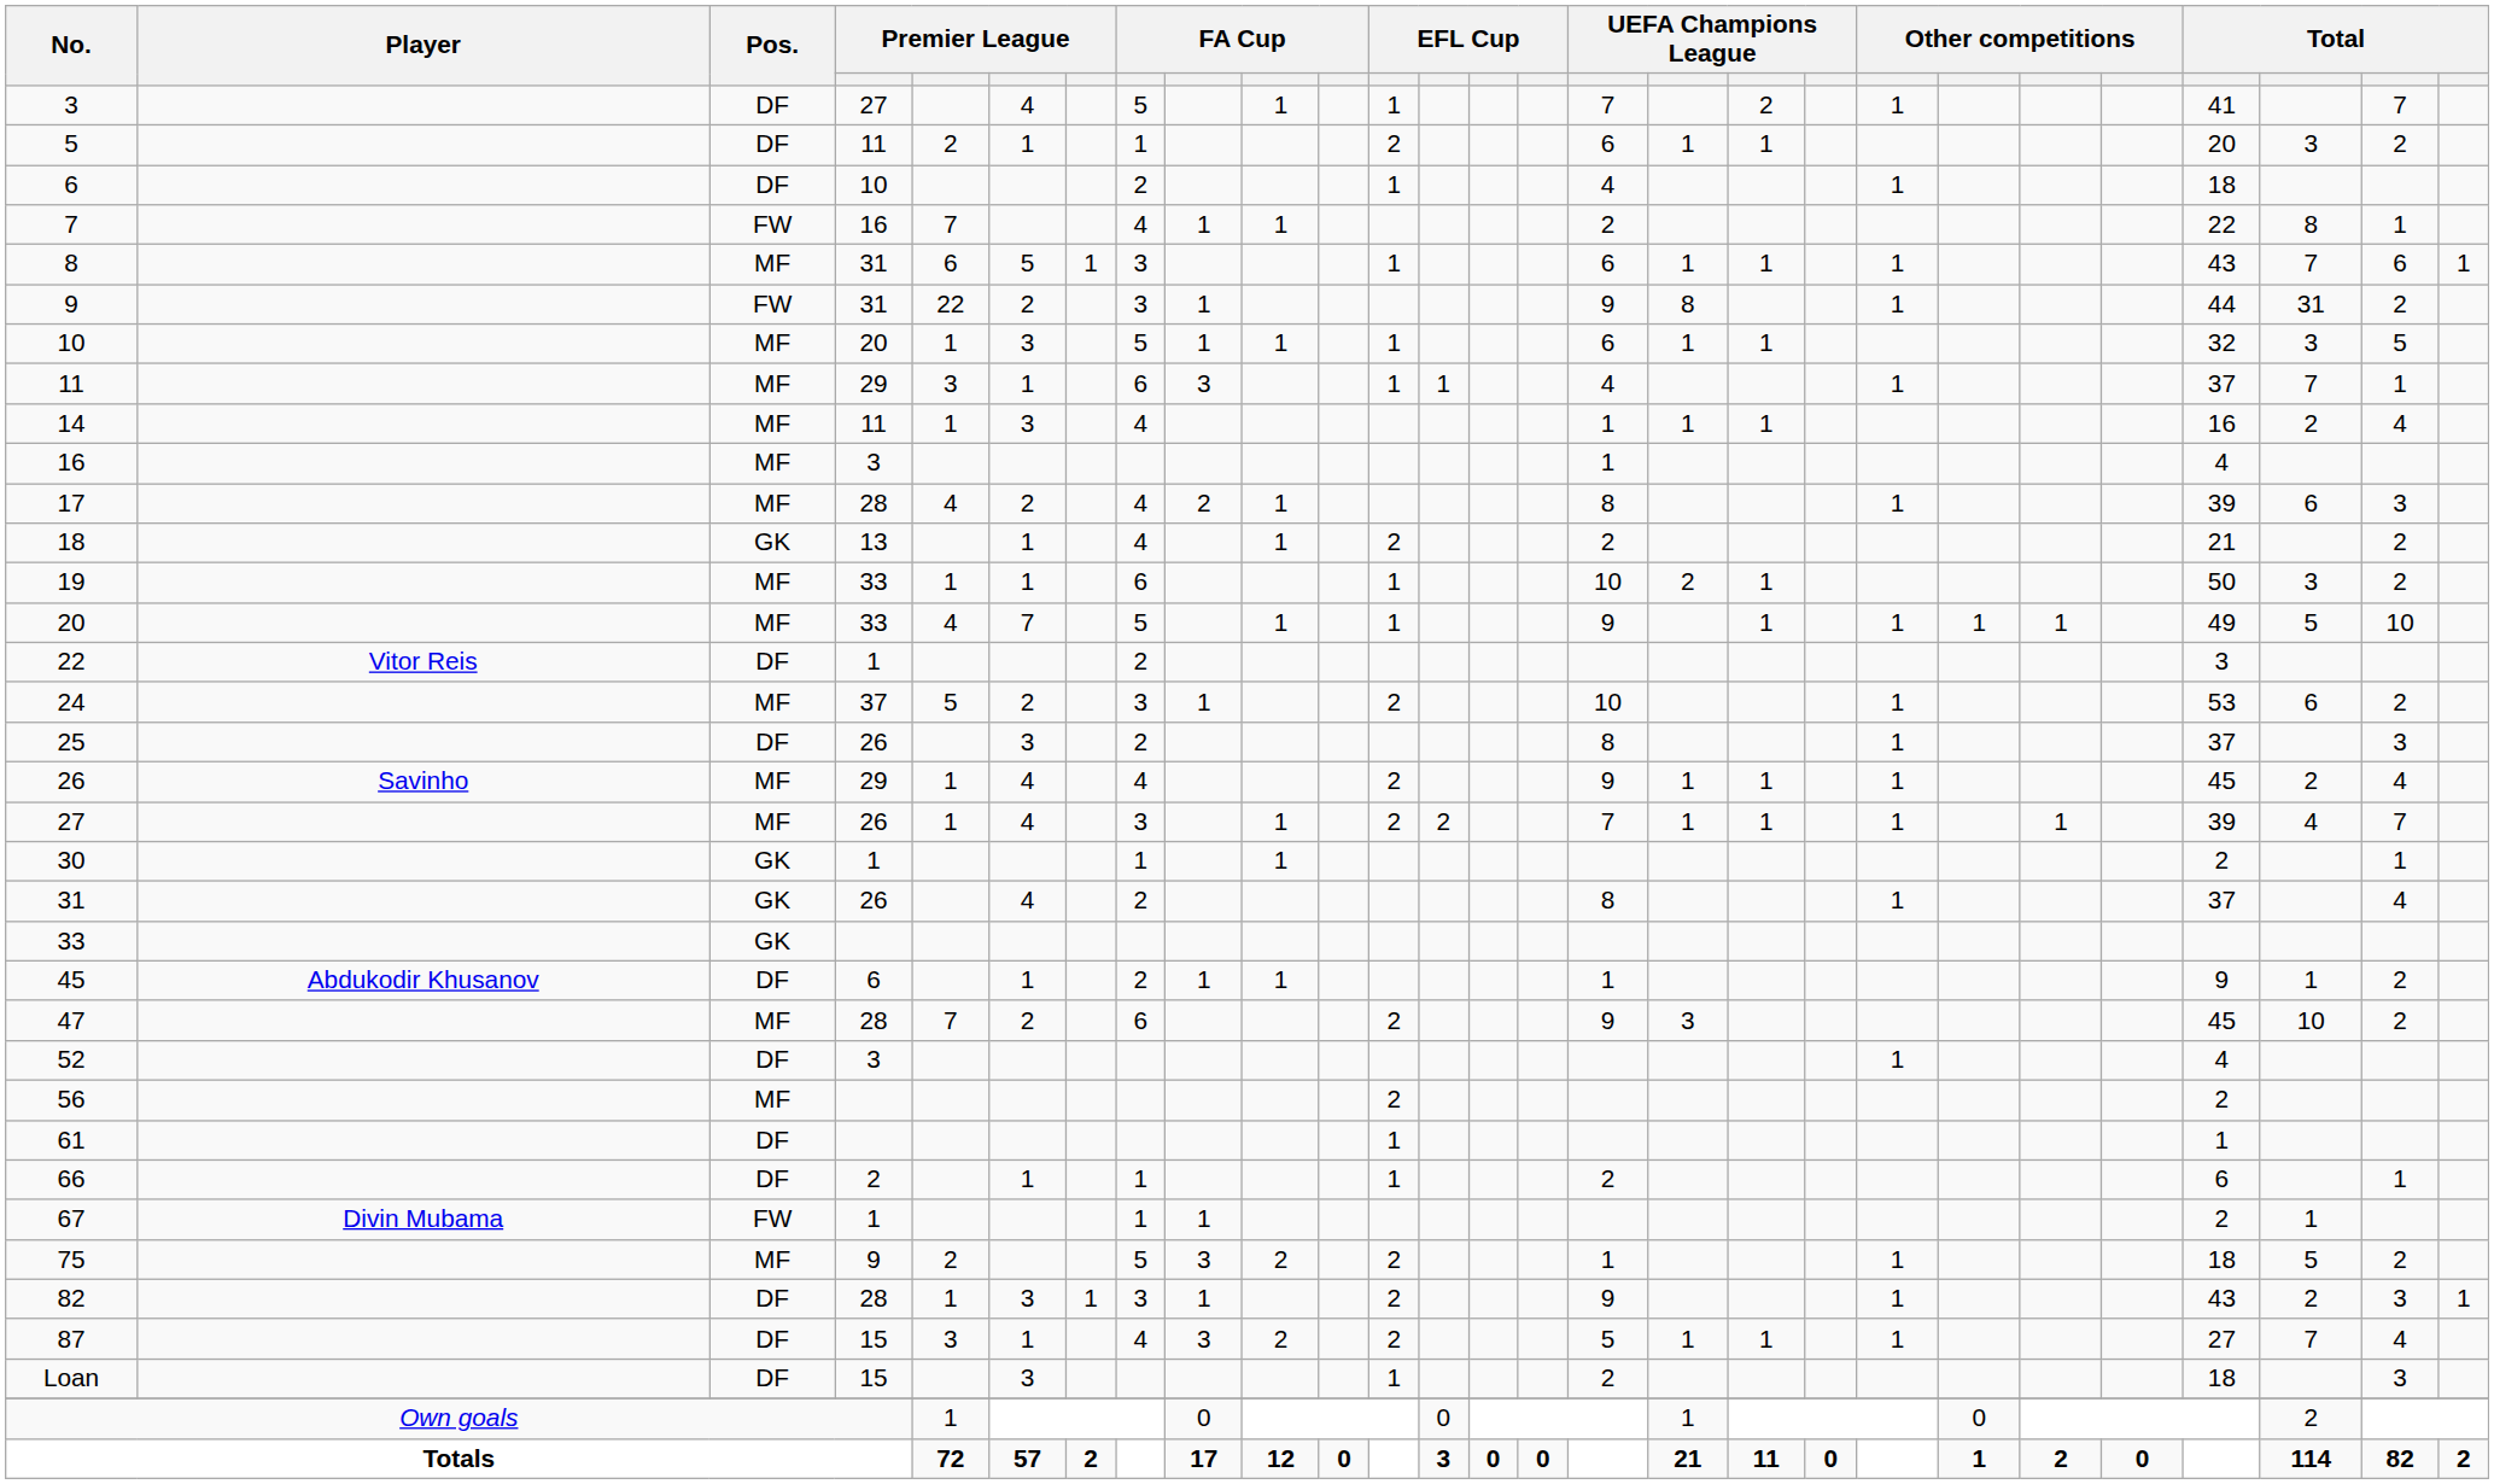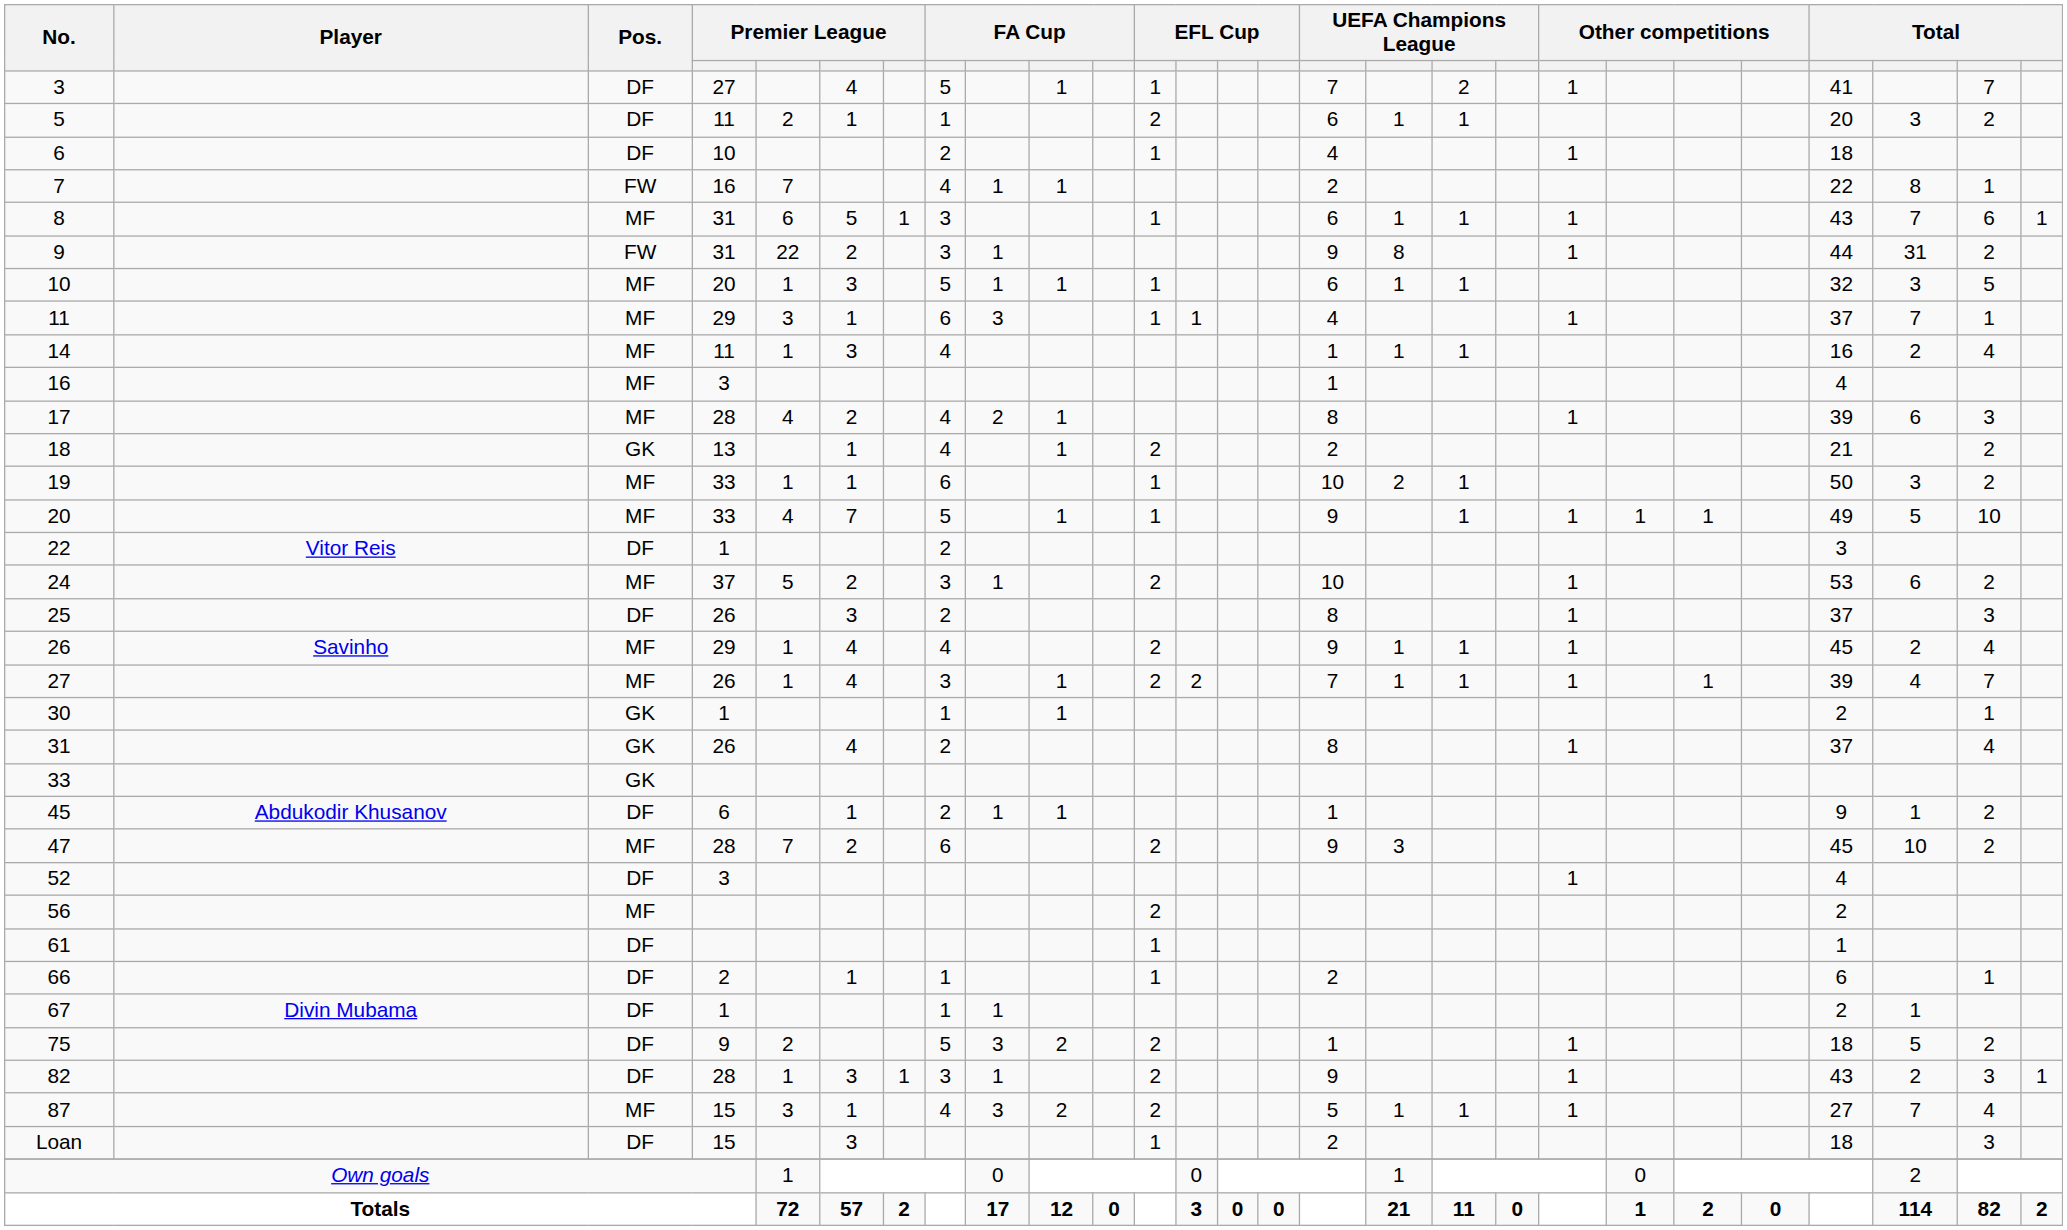67 | Pos.: FW -> DF
75 | Pos.: MF -> DF
87 | Pos.: DF -> MF
